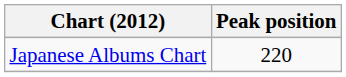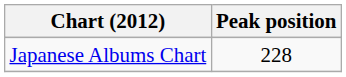Japanese Albums Chart | Peak position: 220 -> 228
